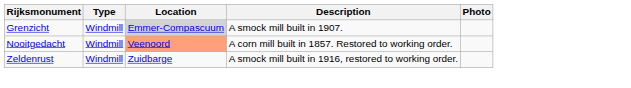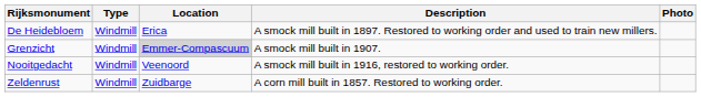+ row: De Heidebloem | Windmill | Erica | A smock mill built in 1897. Restored to working order and used to train new millers.
Nooitgedacht | Location: lightsalmon background -> no background
Nooitgedacht | Description: A corn mill built in 1857. Restored to working order. -> A smock mill built in 1916, restored to working order.
Zeldenrust | Description: A smock mill built in 1916, restored to working order. -> A corn mill built in 1857. Restored to working order.
